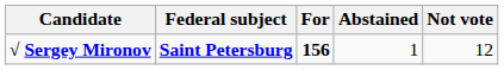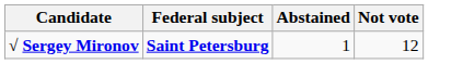- column: For | 156
